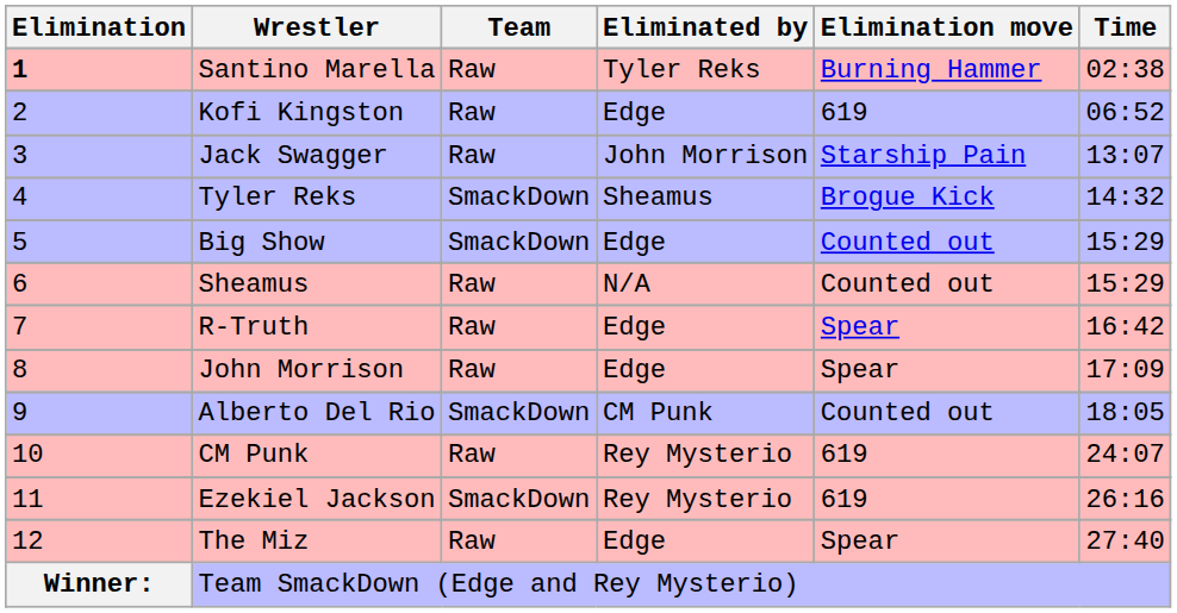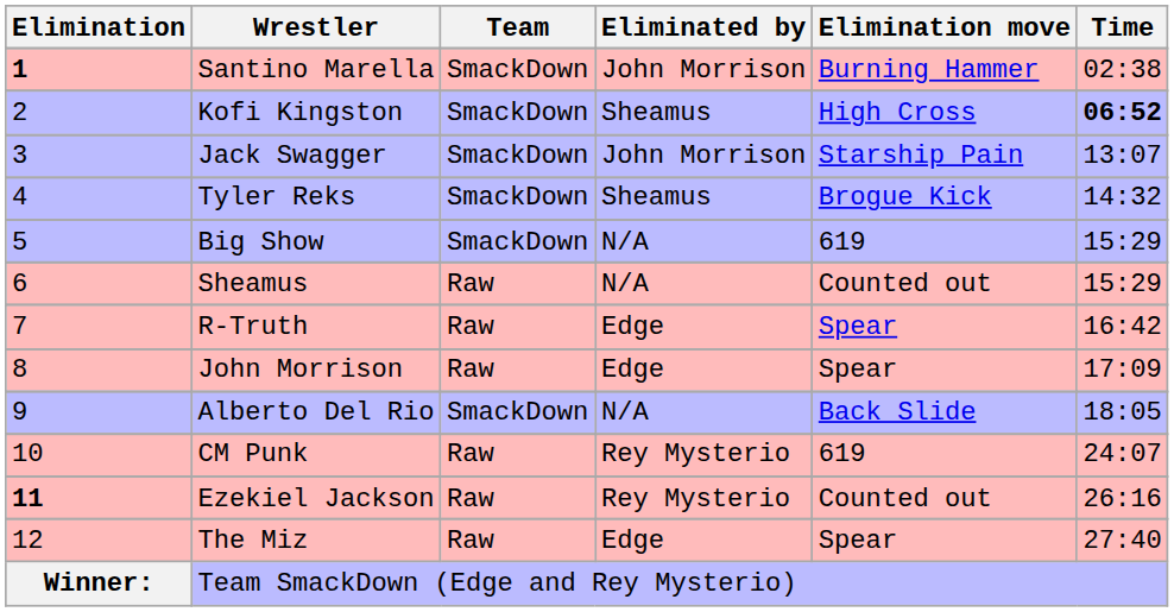Santino Marella | Team: Raw -> SmackDown
Santino Marella | Eliminated by: Tyler Reks -> John Morrison
Kofi Kingston | Team: Raw -> SmackDown
Kofi Kingston | Eliminated by: Edge -> Sheamus
Kofi Kingston | Elimination move: 619 -> High Cross
Kofi Kingston | Time: normal -> bold
Jack Swagger | Team: Raw -> SmackDown
Big Show | Eliminated by: Edge -> N/A
Big Show | Elimination move: Counted out -> 619
Alberto Del Rio | Eliminated by: CM Punk -> N/A
Alberto Del Rio | Elimination move: Counted out -> Back Slide
Ezekiel Jackson | Elimination: normal -> bold
Ezekiel Jackson | Team: SmackDown -> Raw
Ezekiel Jackson | Elimination move: 619 -> Counted out
